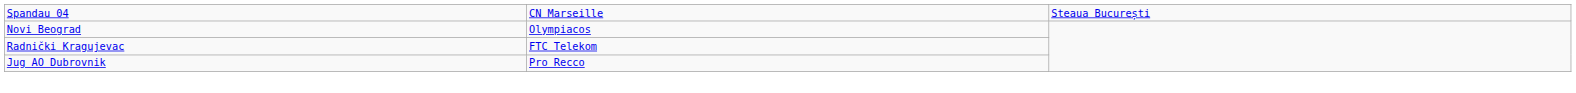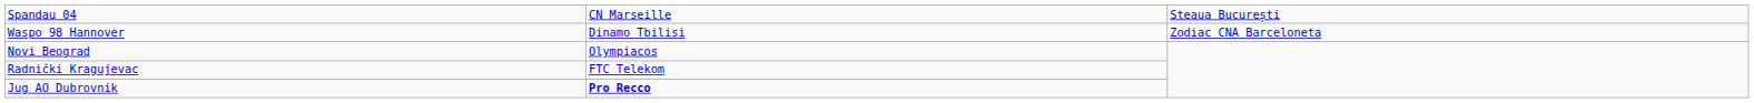+ row: Waspo 98 Hannover | Dinamo Tbilisi | Zodiac CNA Barceloneta
Jug AO Dubrovnik | column 2: normal -> bold
